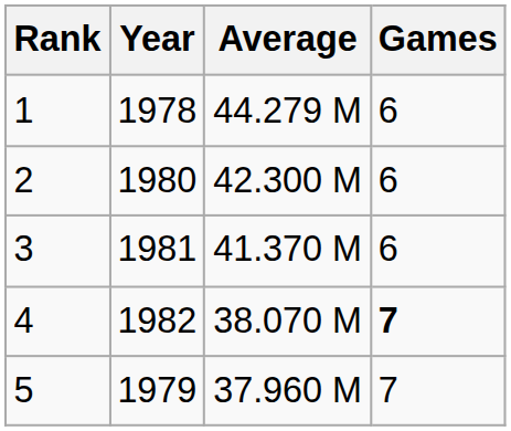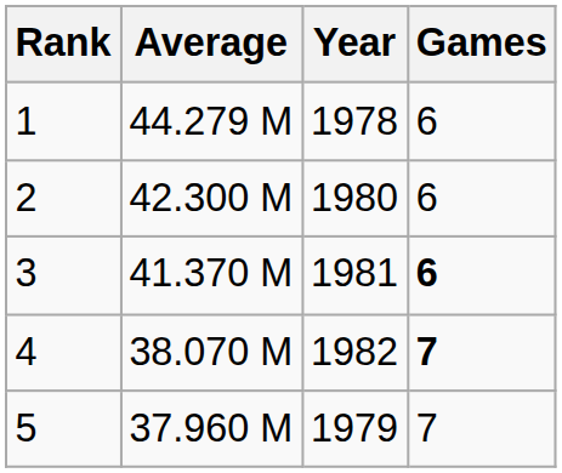columns swapped: Year <-> Average
3 | Games: normal -> bold
